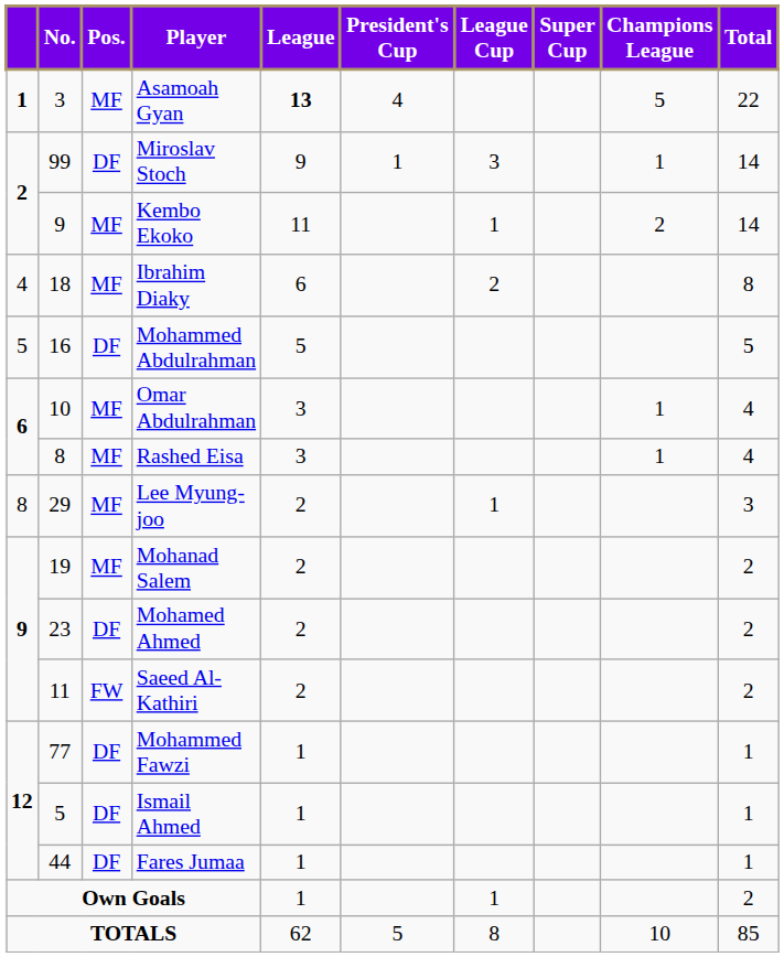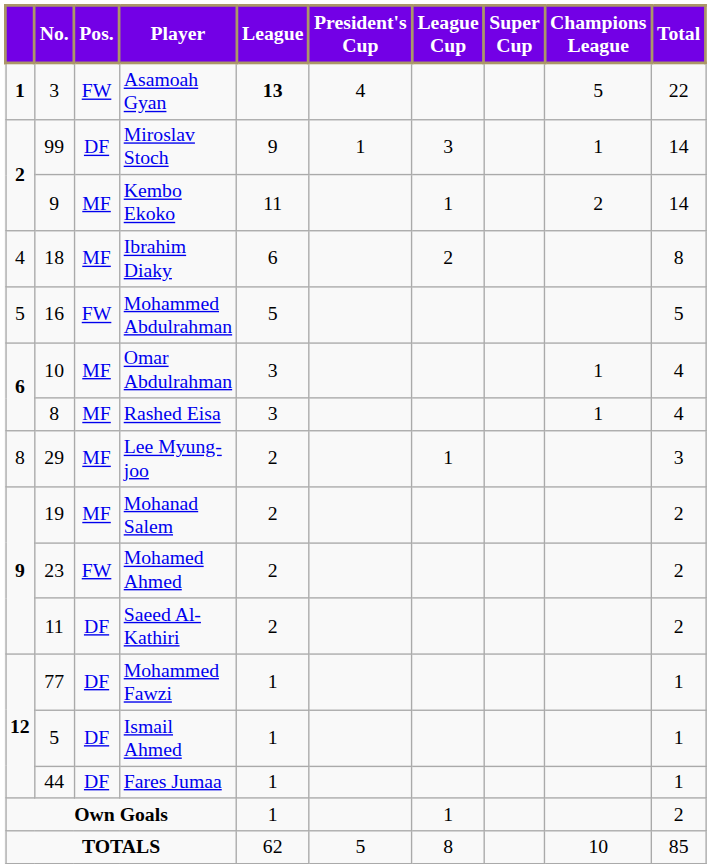Asamoah Gyan | Pos.: MF -> FW
Mohammed Abdulrahman | Pos.: DF -> FW
Mohamed Ahmed | Pos.: DF -> FW
Saeed Al-Kathiri | Pos.: FW -> DF
